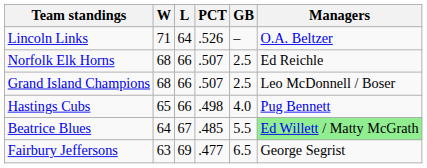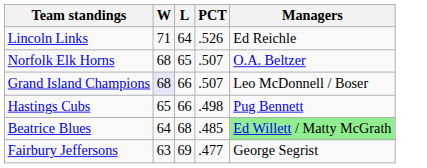- column: GB | – | 2.5 | 2.5 | 4.0 | 5.5 | 6.5
Lincoln Links | Managers: O.A. Beltzer -> Ed Reichle
Norfolk Elk Horns | L: 66 -> 65
Norfolk Elk Horns | Managers: Ed Reichle -> O.A. Beltzer
Grand Island Champions | W: no background -> lavender background
Beatrice Blues | L: 67 -> 68
